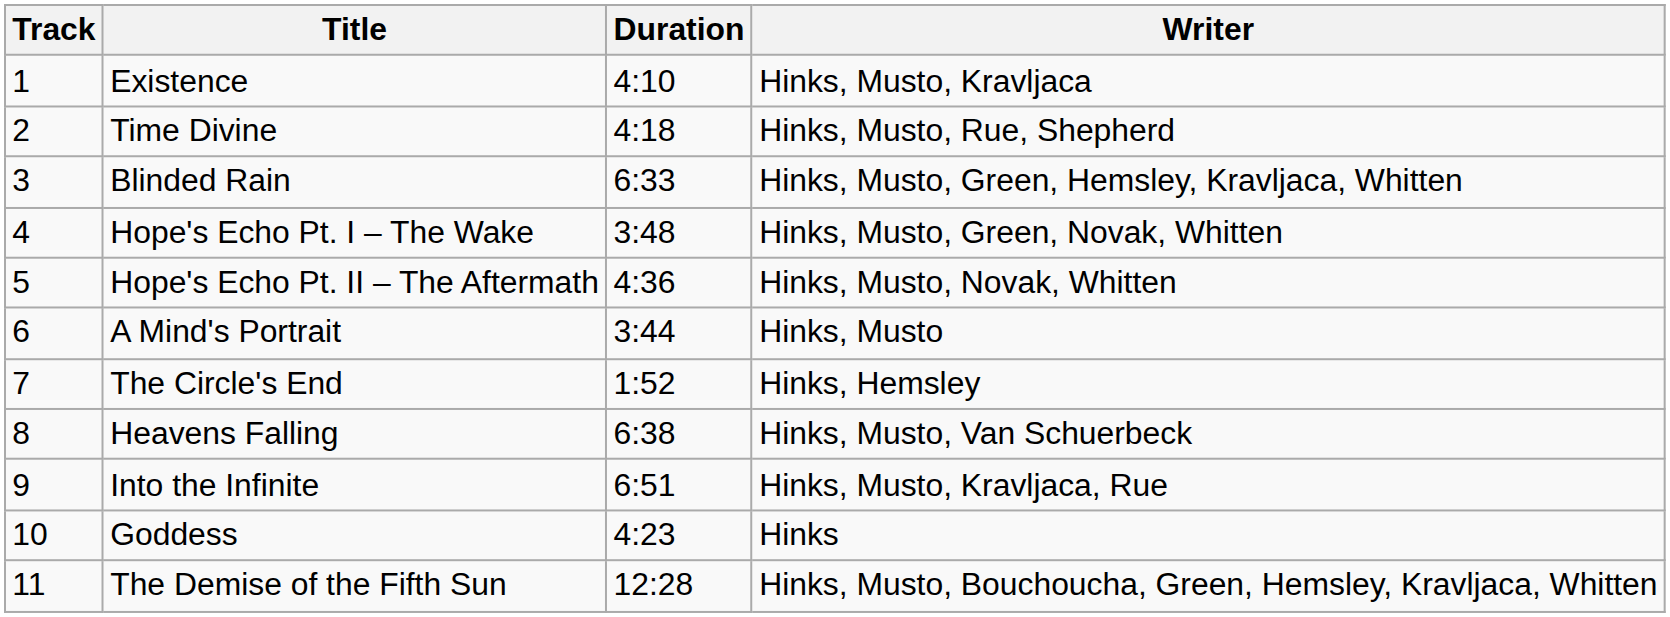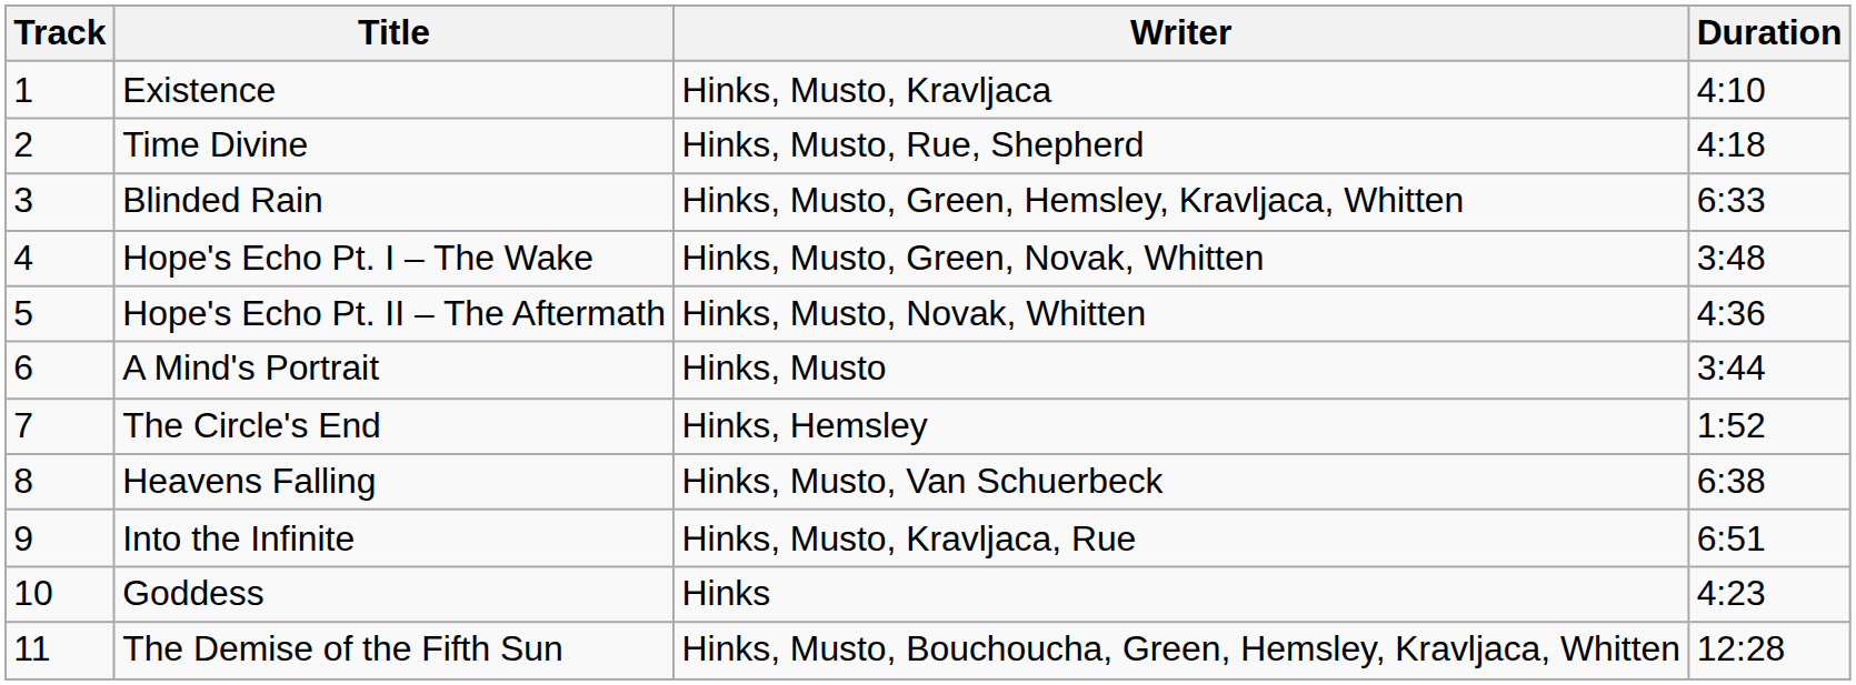columns swapped: Writer <-> Duration
